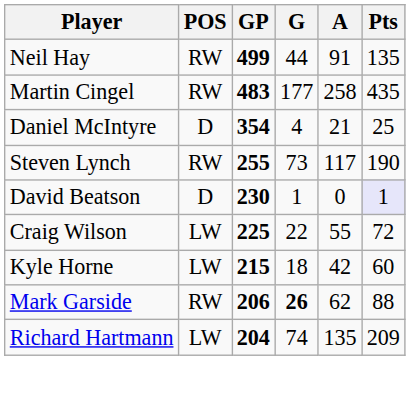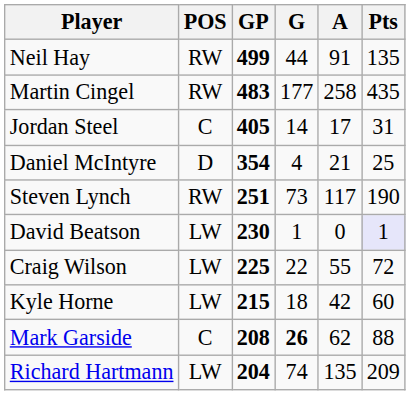+ row: Jordan Steel | C | 405 | 14 | 17 | 31
Steven Lynch | GP: 255 -> 251
David Beatson | POS: D -> LW
Mark Garside | POS: RW -> C
Mark Garside | GP: 206 -> 208
